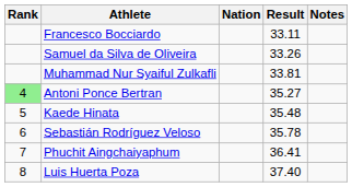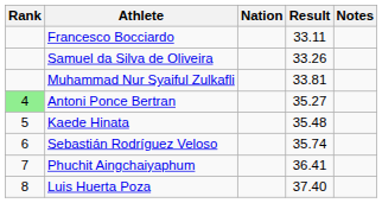Sebastián Rodríguez Veloso | Result: 35.78 -> 35.74
